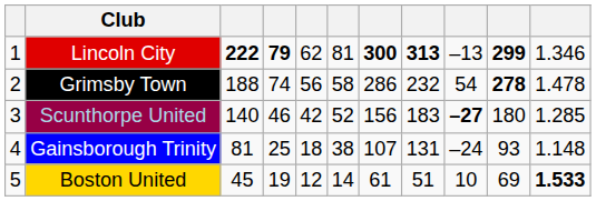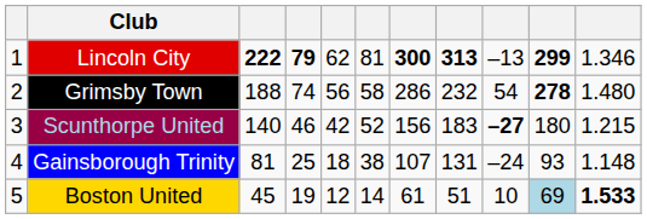Grimsby Town | column 11: 1.478 -> 1.480
Scunthorpe United | column 11: 1.285 -> 1.215
Boston United | column 10: no background -> lightblue background
